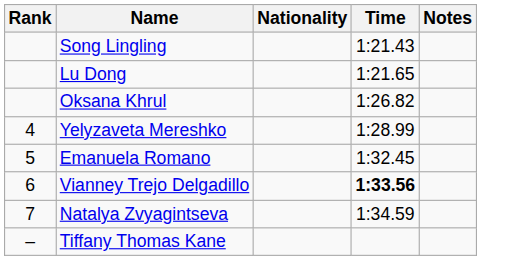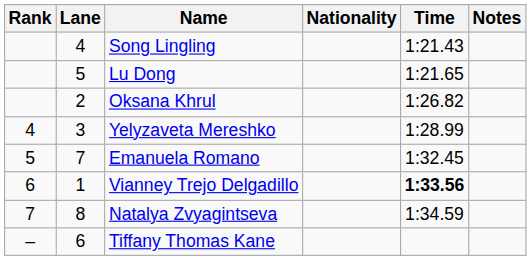+ column: Lane | 4 | 5 | 2 | 3 | 7 | 1 | 8 | 6
